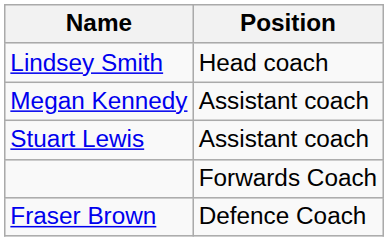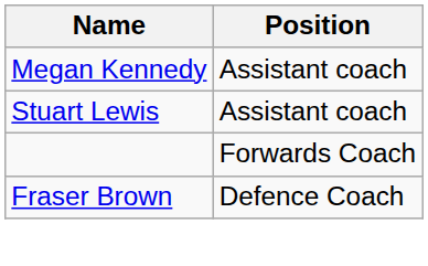- row: Lindsey Smith | Head coach
